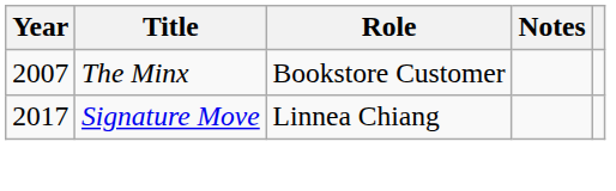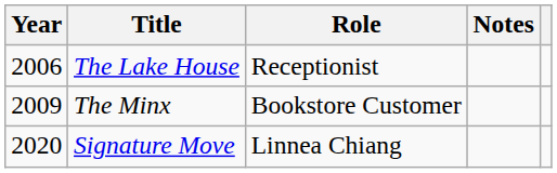+ row: 2006 | The Lake House | Receptionist
The Minx | Year: 2007 -> 2009
Signature Move | Year: 2017 -> 2020
